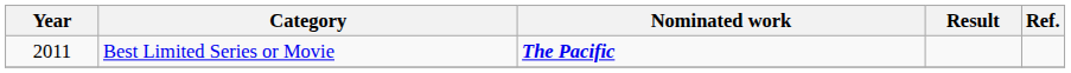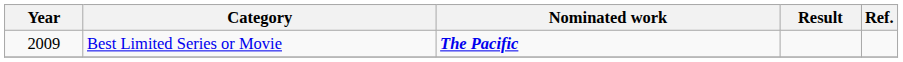Best Limited Series or Movie | Year: 2011 -> 2009
